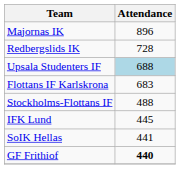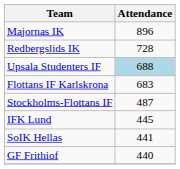Stockholms-Flottans IF | Attendance: 488 -> 487
GF Frithiof | Attendance: bold -> normal
